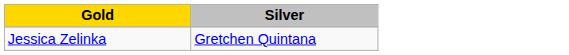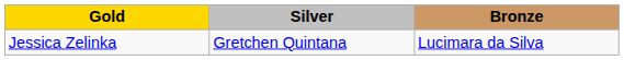+ column: Bronze | Lucimara da Silva
